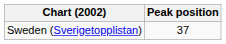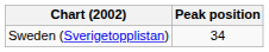Sweden (Sverigetopplistan) | Peak position: 37 -> 34
